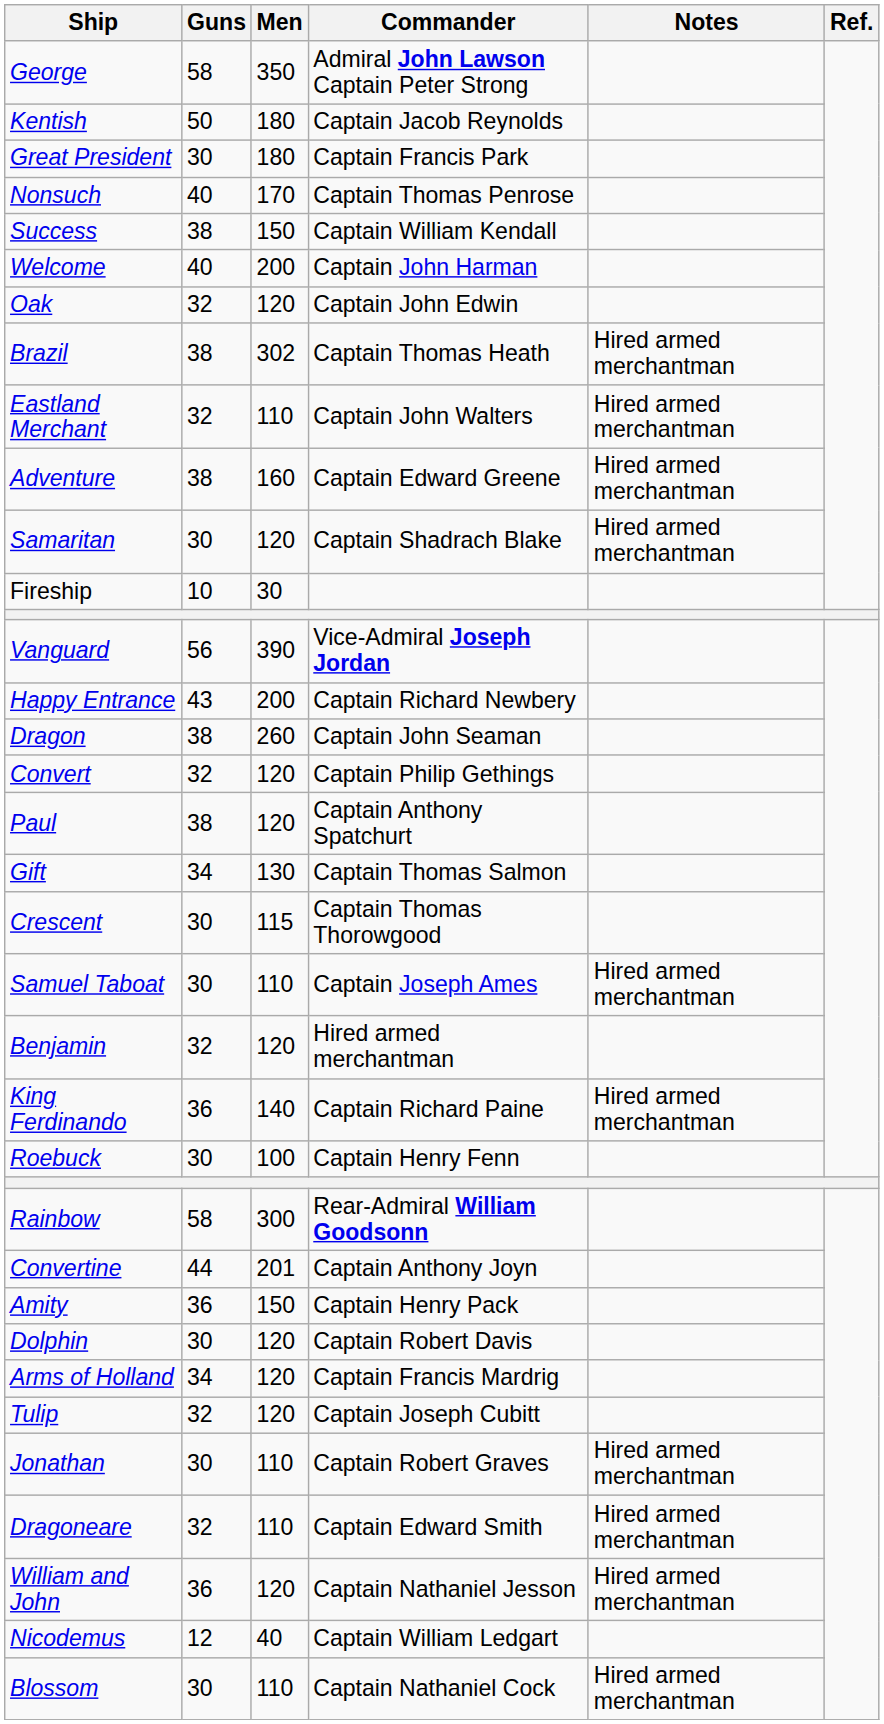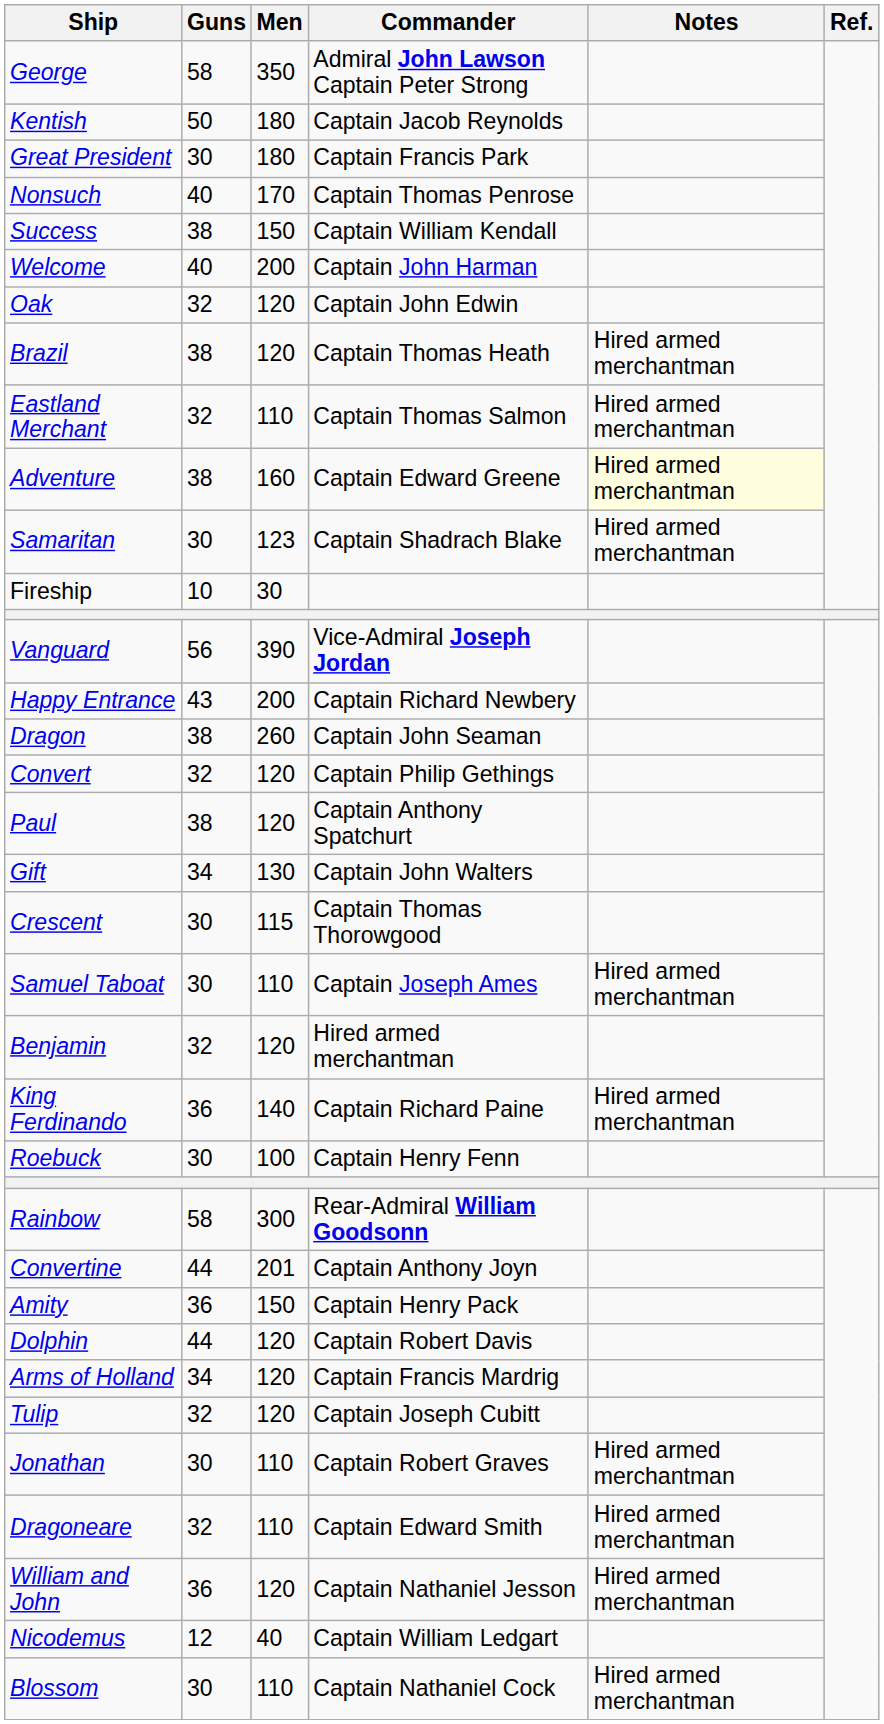Brazil | Men: 302 -> 120
Eastland Merchant | Commander: Captain John Walters -> Captain Thomas Salmon
Adventure | Notes: no background -> lightyellow background
Samaritan | Men: 120 -> 123
Gift | Commander: Captain Thomas Salmon -> Captain John Walters
Dolphin | Guns: 30 -> 44
